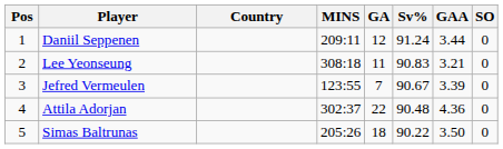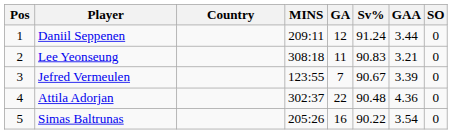Simas Baltrunas | GA: 18 -> 16
Simas Baltrunas | GAA: 3.50 -> 3.54
